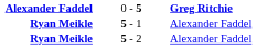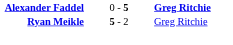- row: Ryan Meikle | 5 - 1 | Alexander Faddel
5 - 2 | column 3: Alexander Faddel -> Greg Ritchie
